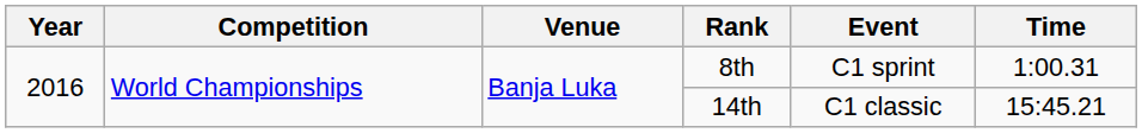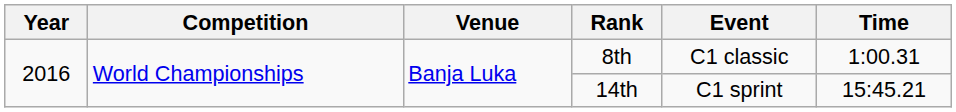8th | Event: C1 sprint -> C1 classic
14th | Event: C1 classic -> C1 sprint
